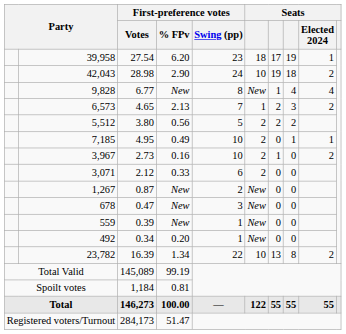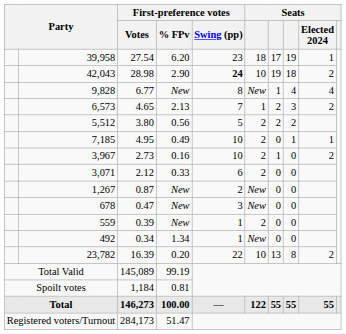42,043 | First-preference votes / Swing (pp): normal -> bold
559 | column 6: New -> 2
492 | First-preference votes / % FPv: 0.20 -> 1.34
23,782 | First-preference votes / % FPv: 1.34 -> 0.20
